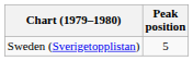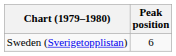Sweden (Sverigetopplistan) | Peak position: 5 -> 6
